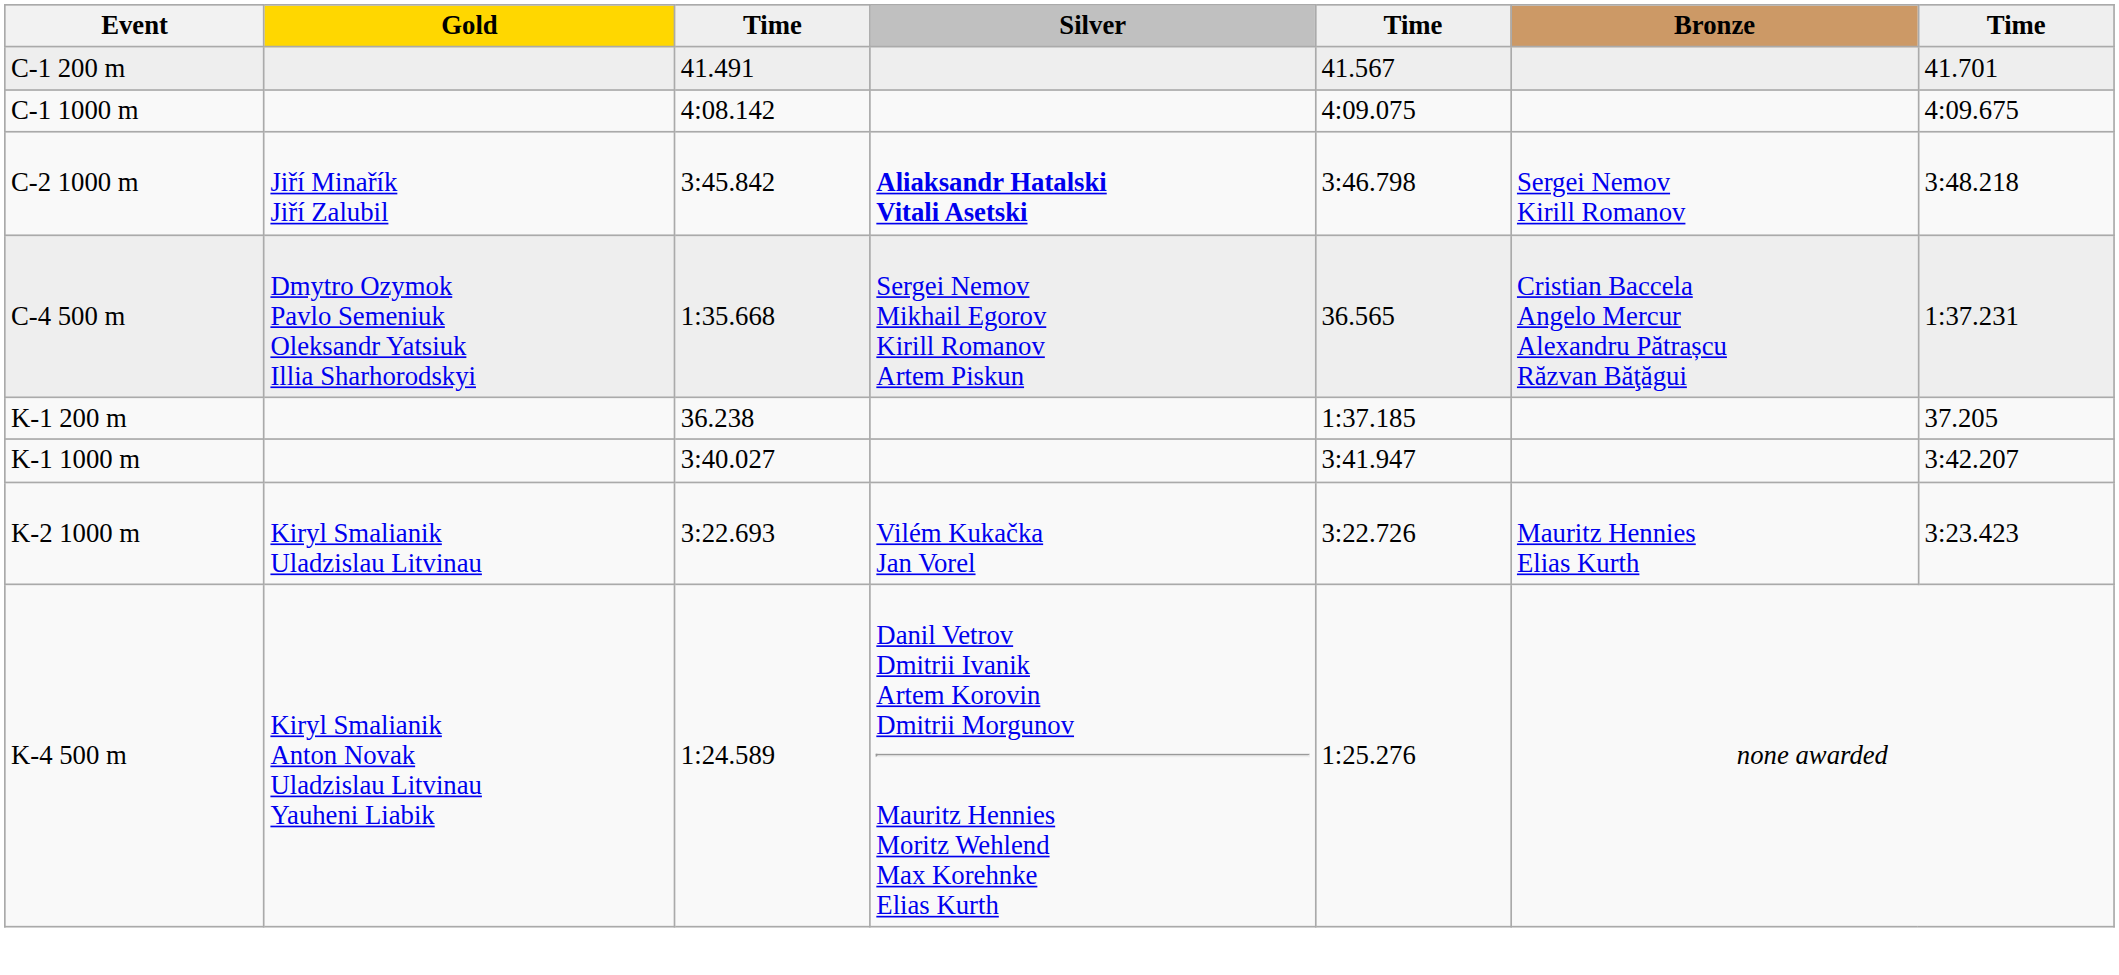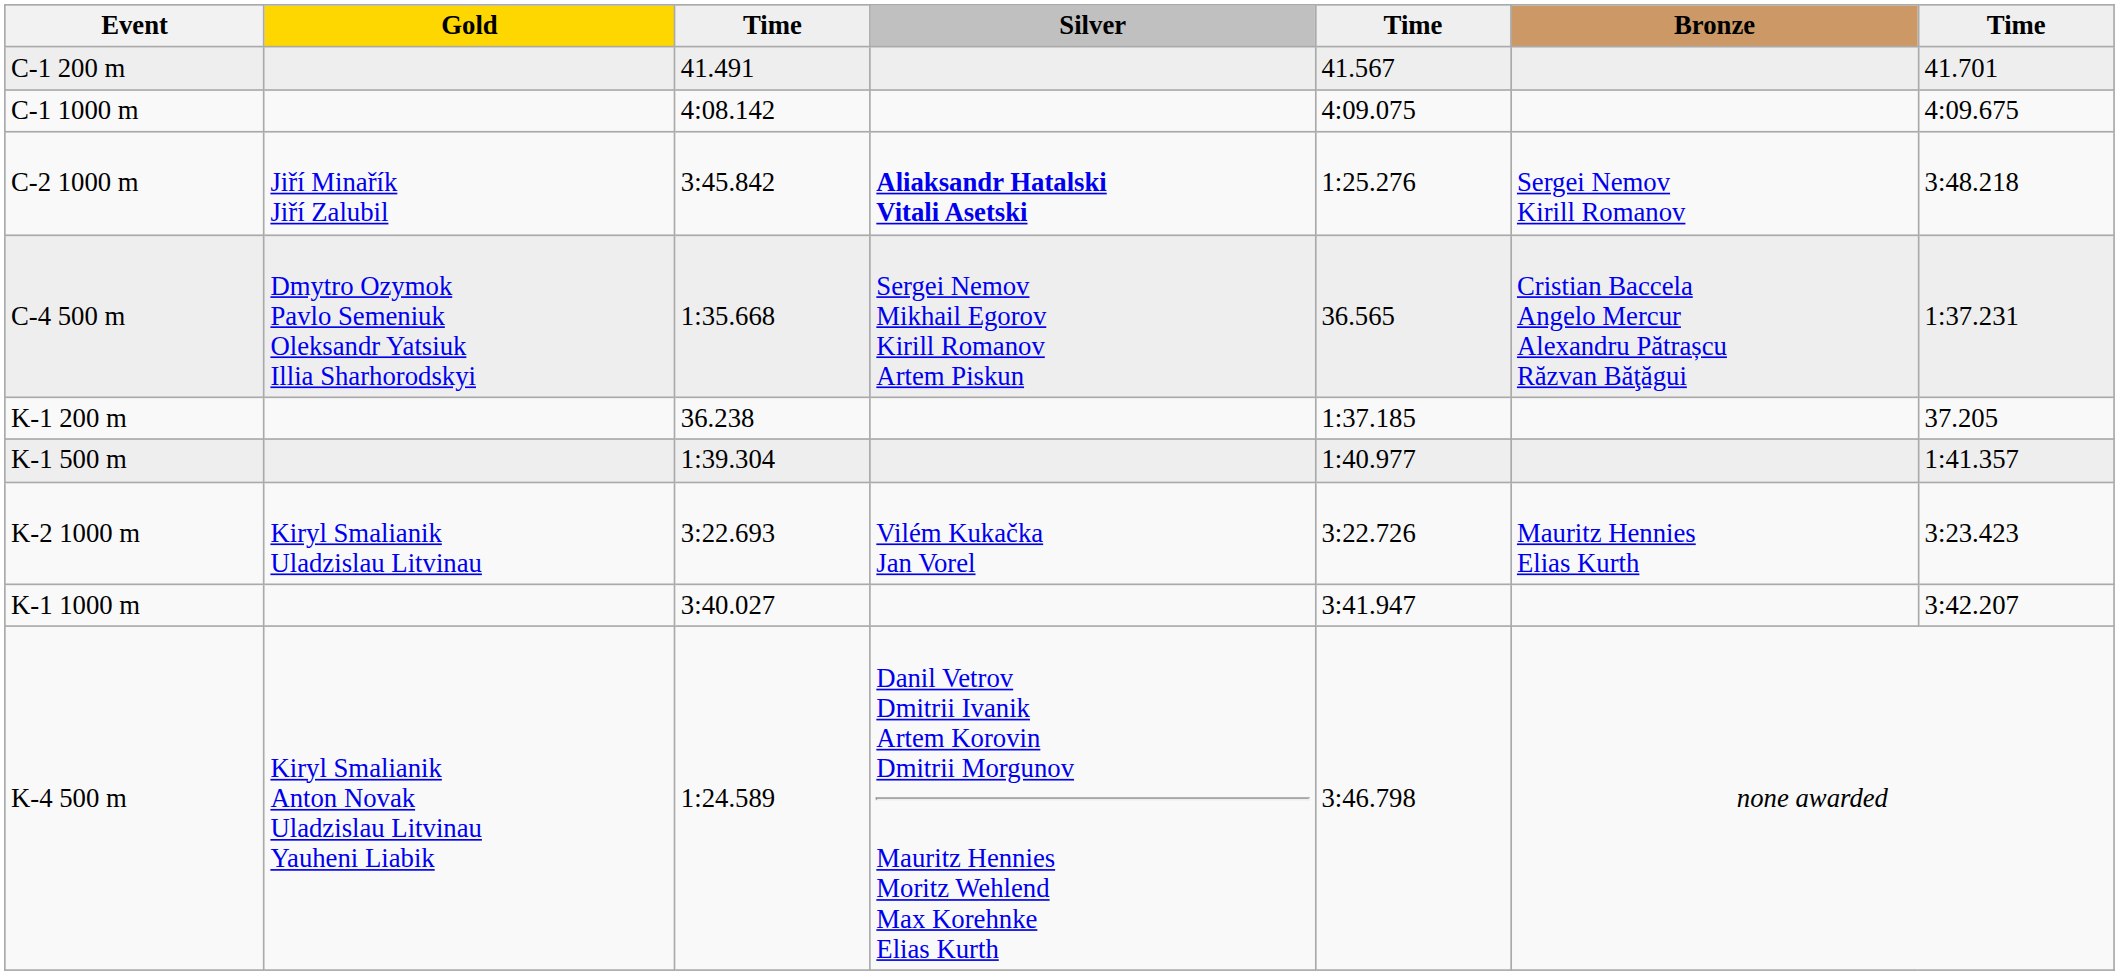C-2 1000 m | column 5: 3:46.798 -> 1:25.276
+ row: K-1 500 m | 1:39.304 | 1:40.977 | 1:41.357
rows swapped: K-1 1000 m <-> K-2 1000 m
K-4 500 m | column 5: 1:25.276 -> 3:46.798
